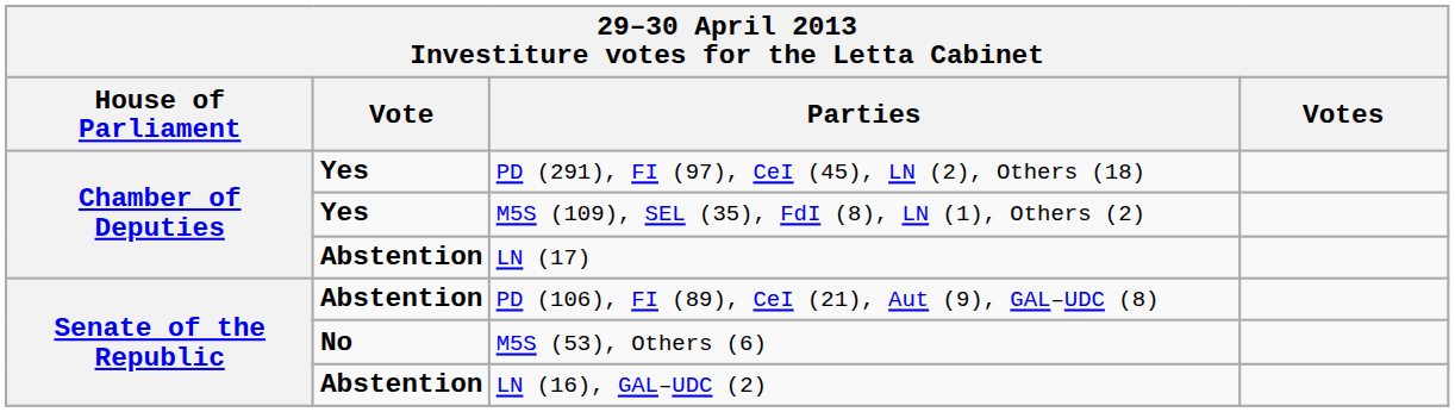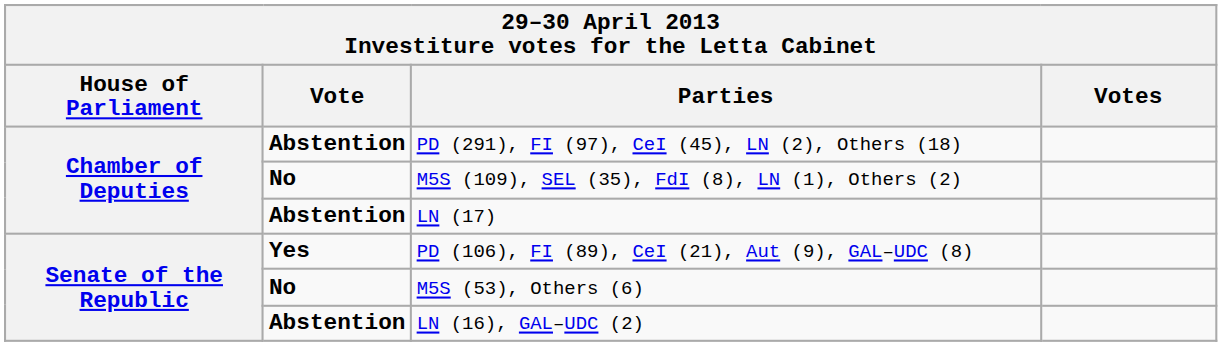PD (291), FI (97), CeI (45), LN (2), Others (18) | Vote: Yes -> Abstention
M5S (109), SEL (35), FdI (8), LN (1), Others (2) | Vote: Yes -> No
PD (106), FI (89), CeI (21), Aut (9), GAL–UDC (8) | Vote: Abstention -> Yes
